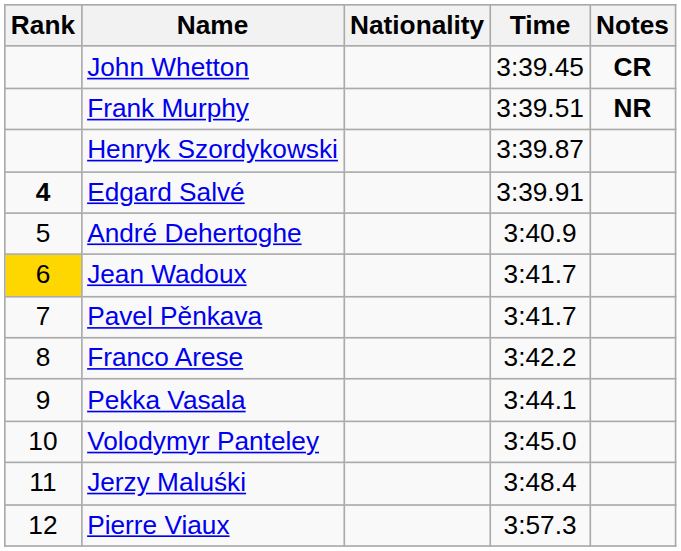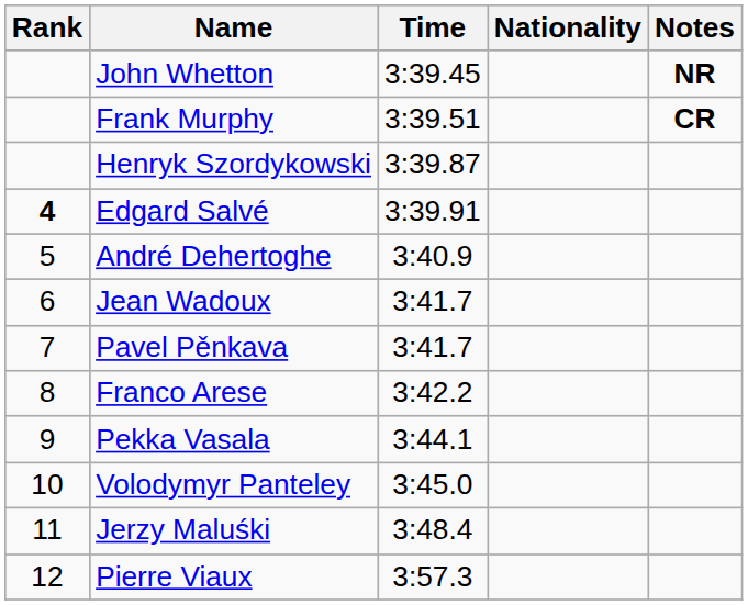columns swapped: Nationality <-> Time
John Whetton | Notes: CR -> NR
Frank Murphy | Notes: NR -> CR
Jean Wadoux | Rank: gold background -> no background
